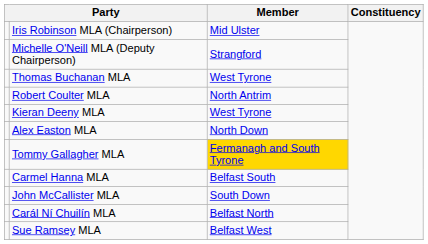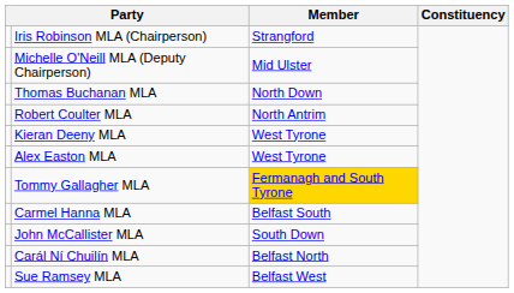Iris Robinson MLA (Chairperson) | Member: Mid Ulster -> Strangford
Michelle O'Neill MLA (Deputy Chairperson) | Member: Strangford -> Mid Ulster
Thomas Buchanan MLA | Member: West Tyrone -> North Down
Alex Easton MLA | Member: North Down -> West Tyrone
